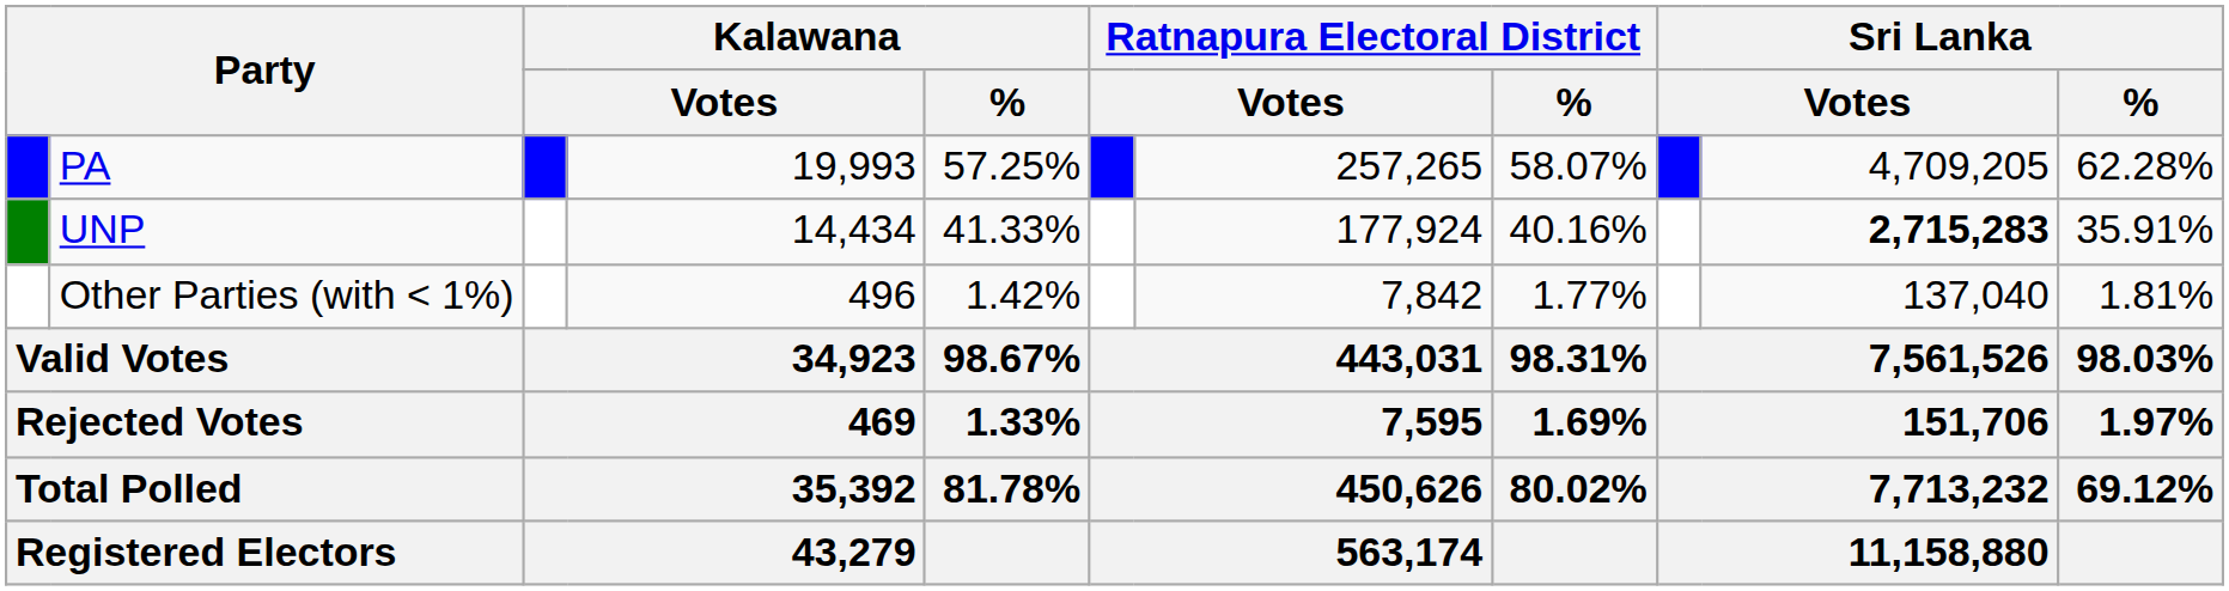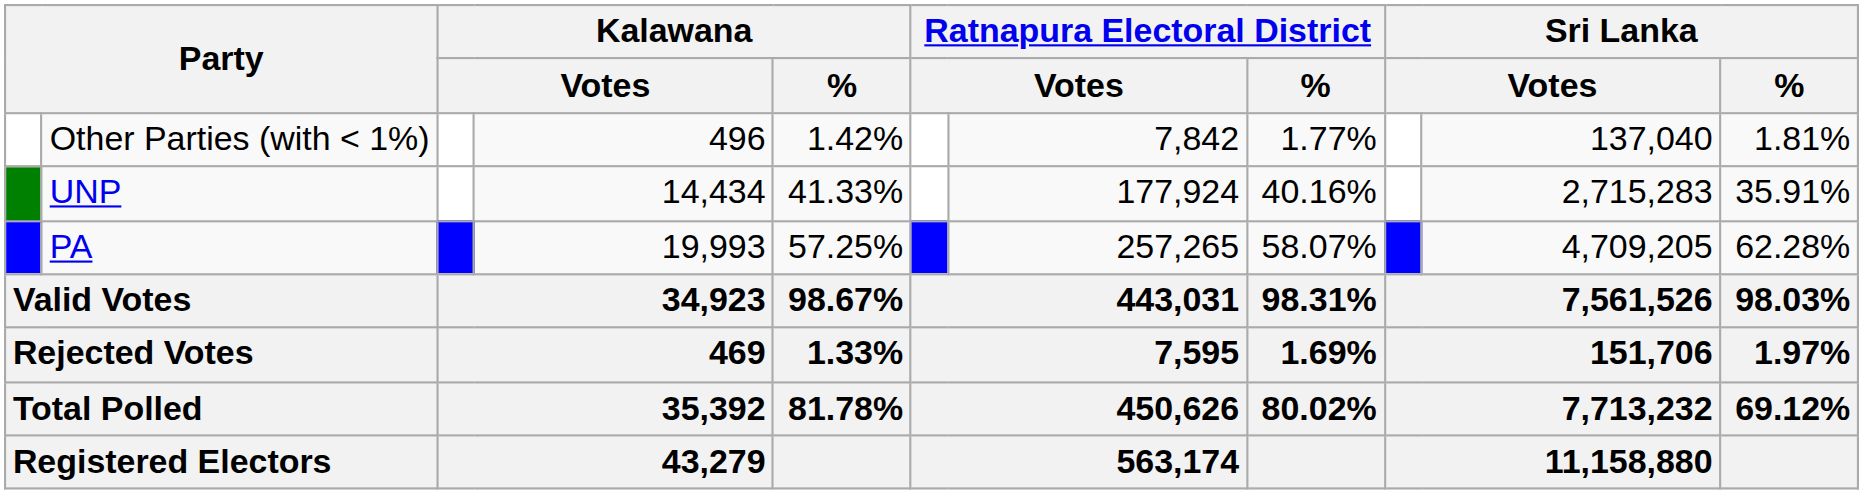rows swapped: PA <-> Other Parties (with < 1%)
UNP | column 10: bold -> normal
